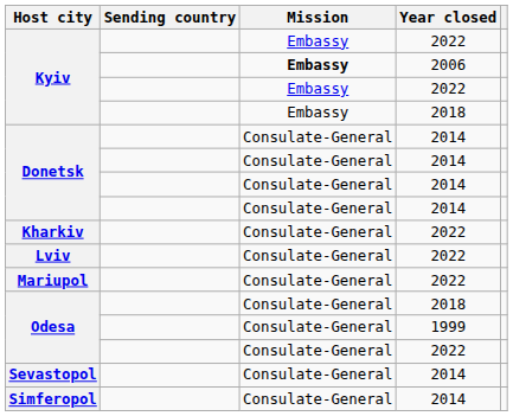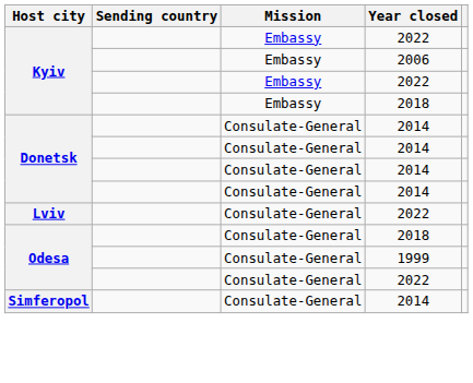Kyiv / 2006 | Mission: bold -> normal
- row: Kharkiv | Consulate-General | 2022
- row: Mariupol | Consulate-General | 2022
- row: Sevastopol | Consulate-General | 2014
